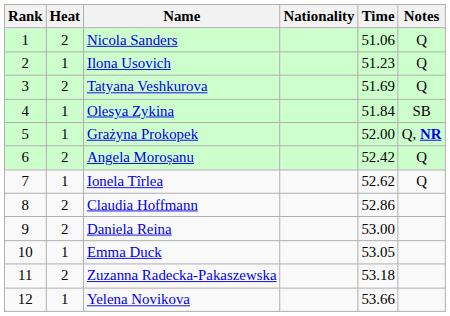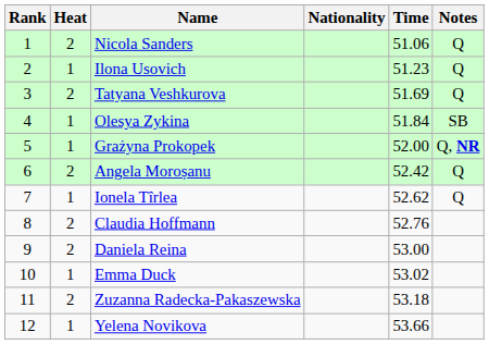Claudia Hoffmann | Time: 52.86 -> 52.76
Emma Duck | Time: 53.05 -> 53.02
